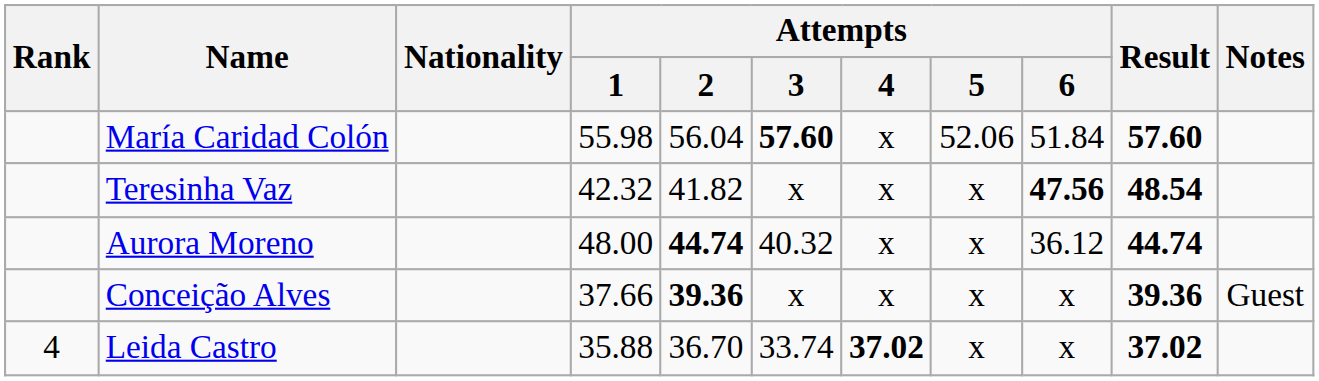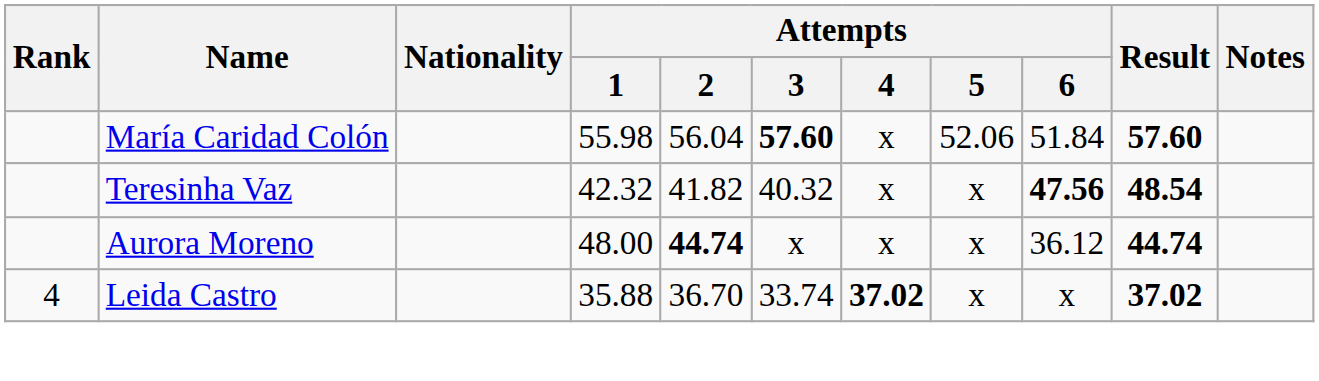Teresinha Vaz | Attempts / 3: x -> 40.32
Aurora Moreno | Attempts / 3: 40.32 -> x
- row: Conceição Alves | 37.66 | 39.36 | x | x | x | x | 39.36 | Guest
